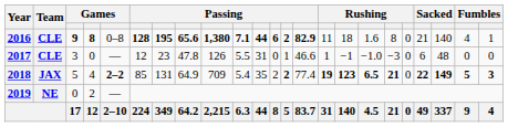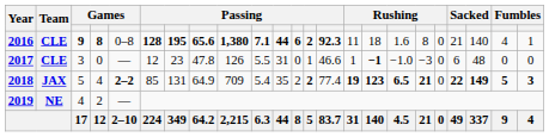2016 | column 14: 82.9 -> 92.3
2017 | column 16: normal -> bold
2019 | column 3: 0 -> 4
